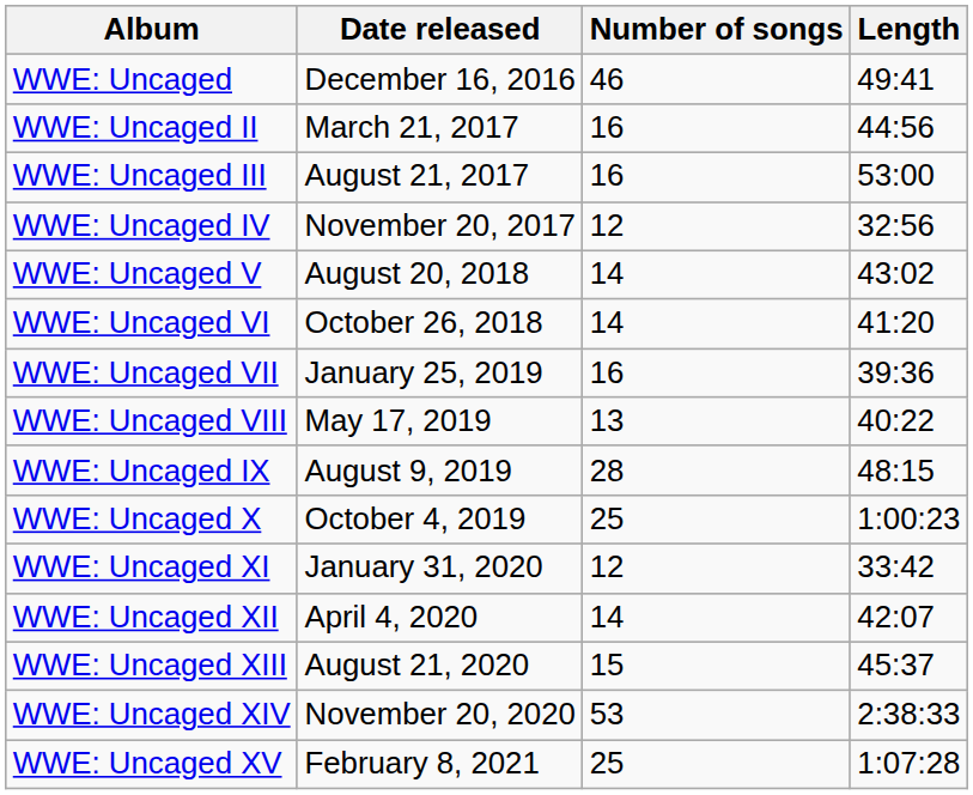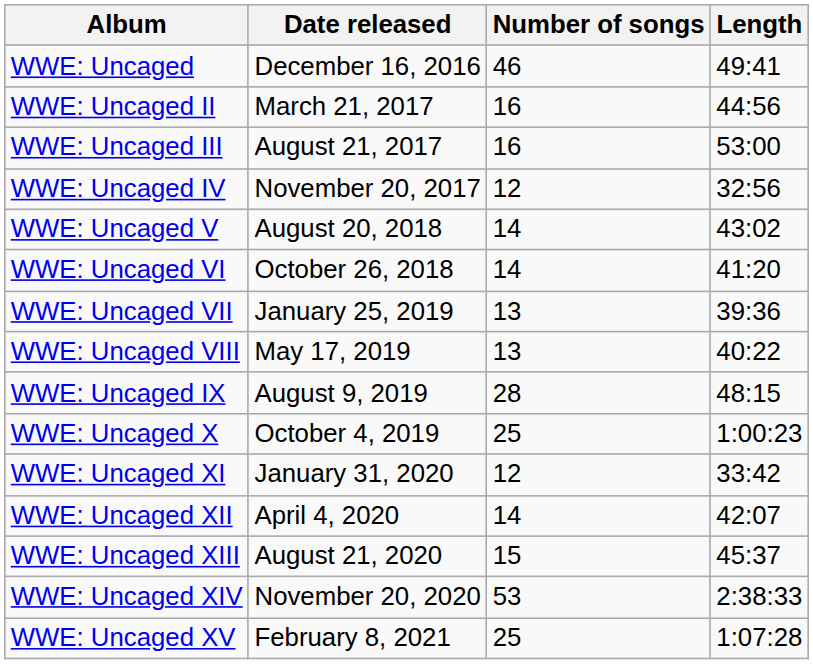WWE: Uncaged VII | Number of songs: 16 -> 13
